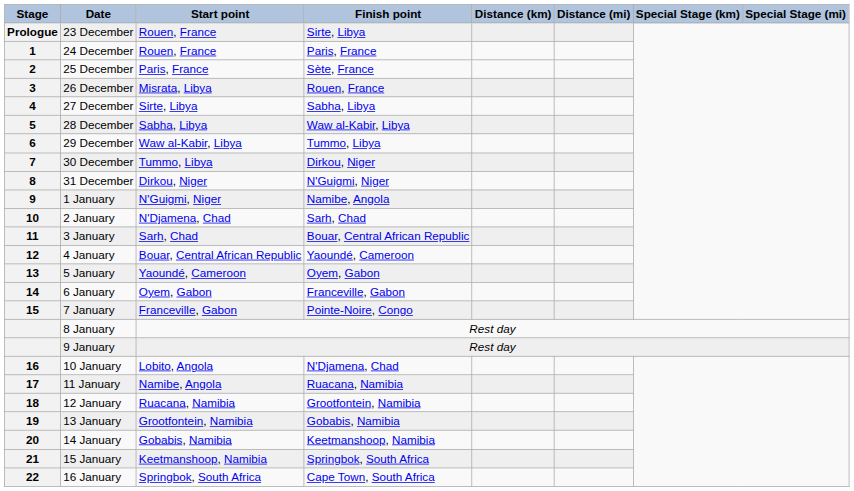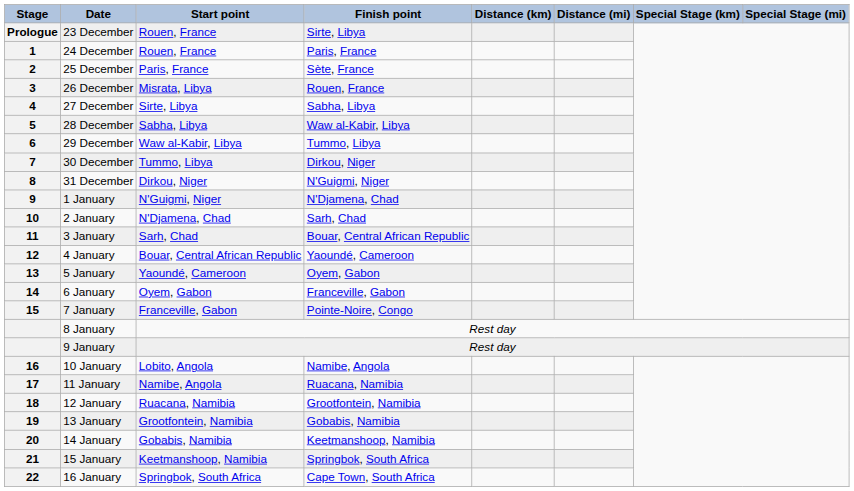1 January | Finish point: Namibe, Angola -> N'Djamena, Chad
10 January | Finish point: N'Djamena, Chad -> Namibe, Angola
